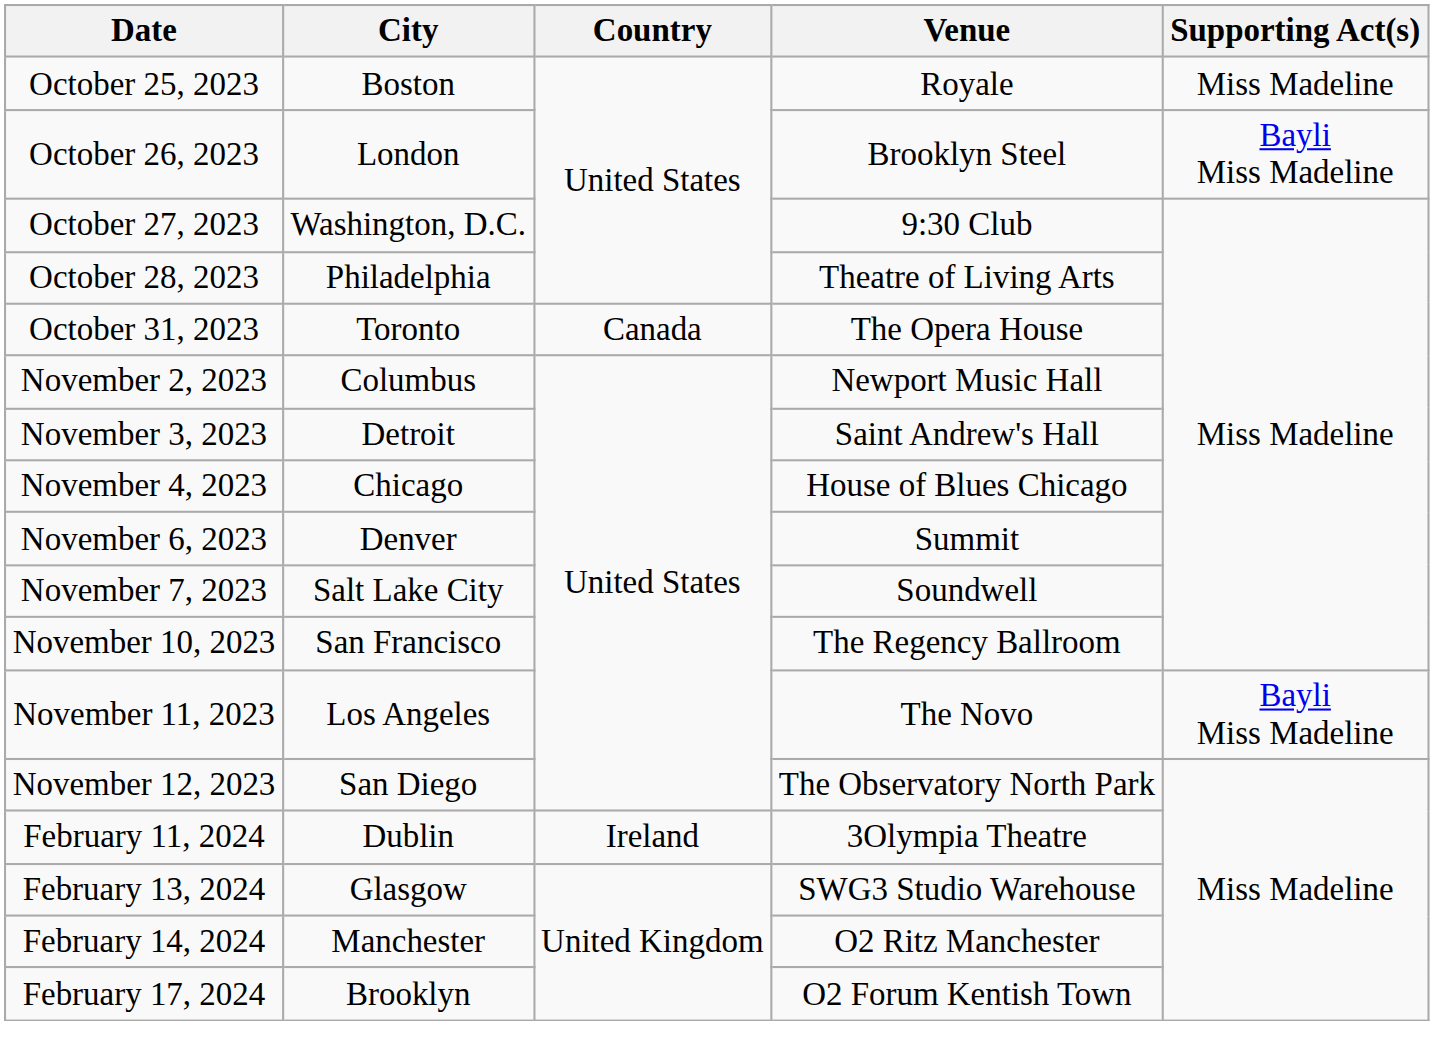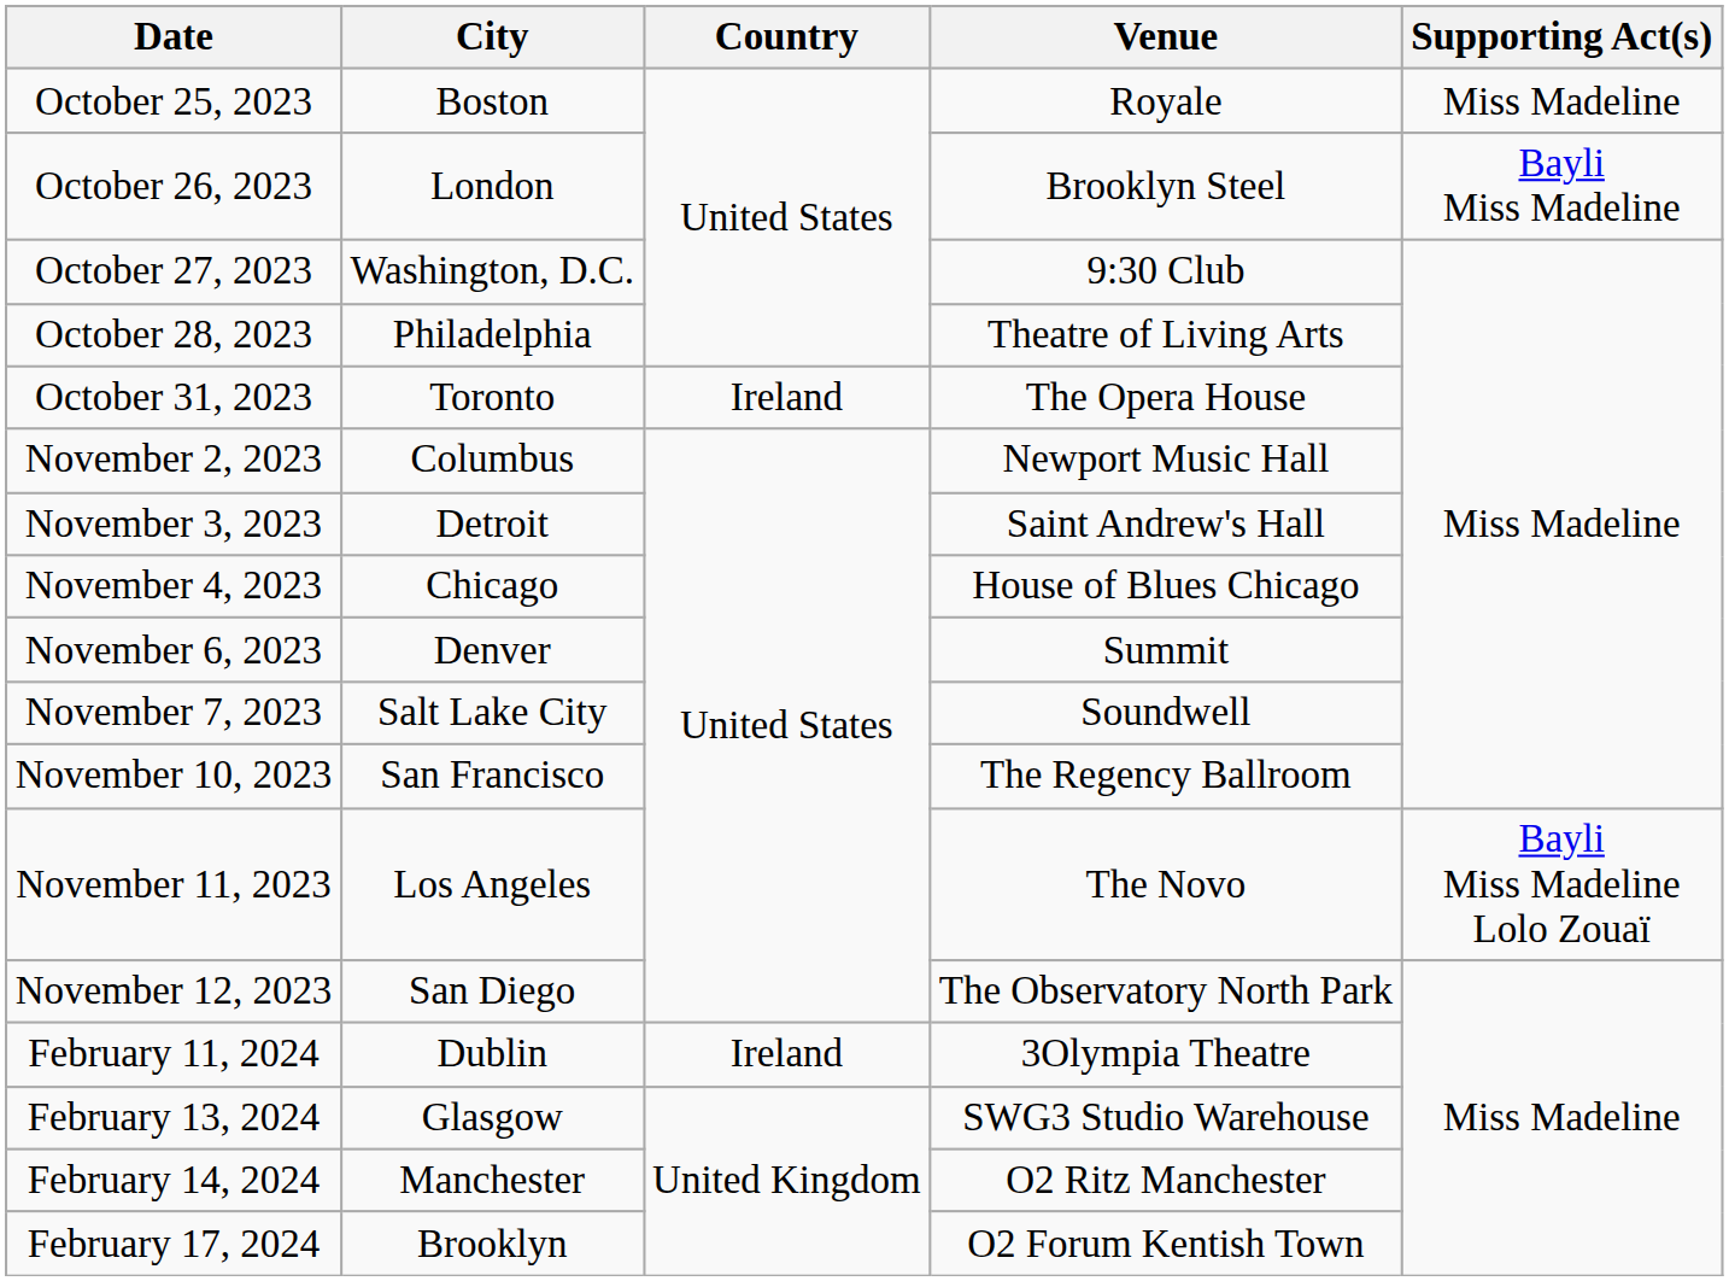October 31, 2023 | Country: Canada -> Ireland
November 11, 2023 | Supporting Act(s): Bayli Miss Madeline -> Bayli Miss Madeline Lolo Zouaï
